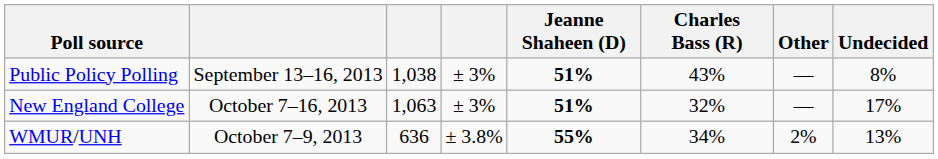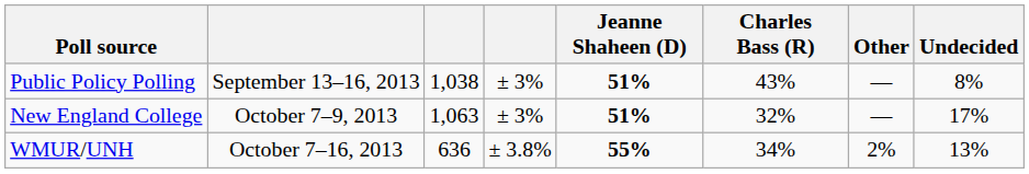New England College | column 2: October 7–16, 2013 -> October 7–9, 2013
WMUR/UNH | column 2: October 7–9, 2013 -> October 7–16, 2013
